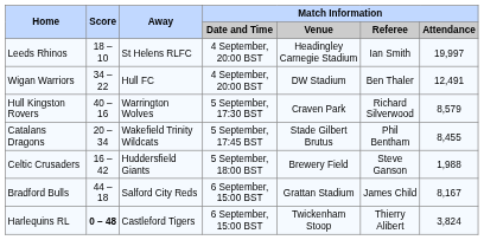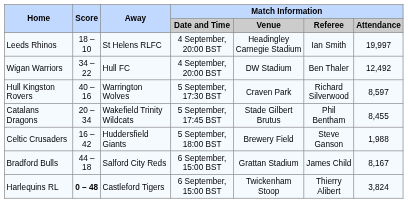Wigan Warriors | Match Information / Attendance: 12,491 -> 12,492
Hull Kingston Rovers | Match Information / Attendance: 8,579 -> 8,597
